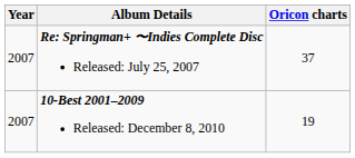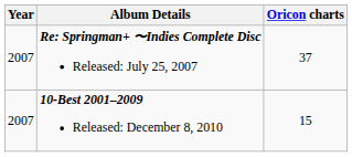10-Best 2001–2009 Released: December 8, 2010 | Oricon charts: 19 -> 15
